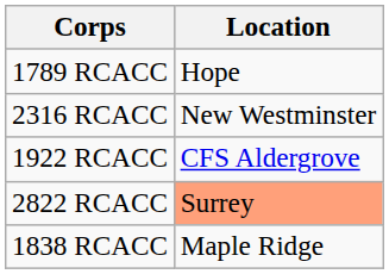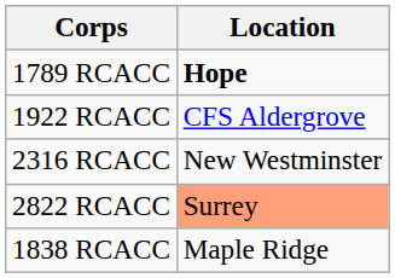1789 RCACC | Location: normal -> bold
rows swapped: 1922 RCACC <-> 2316 RCACC
